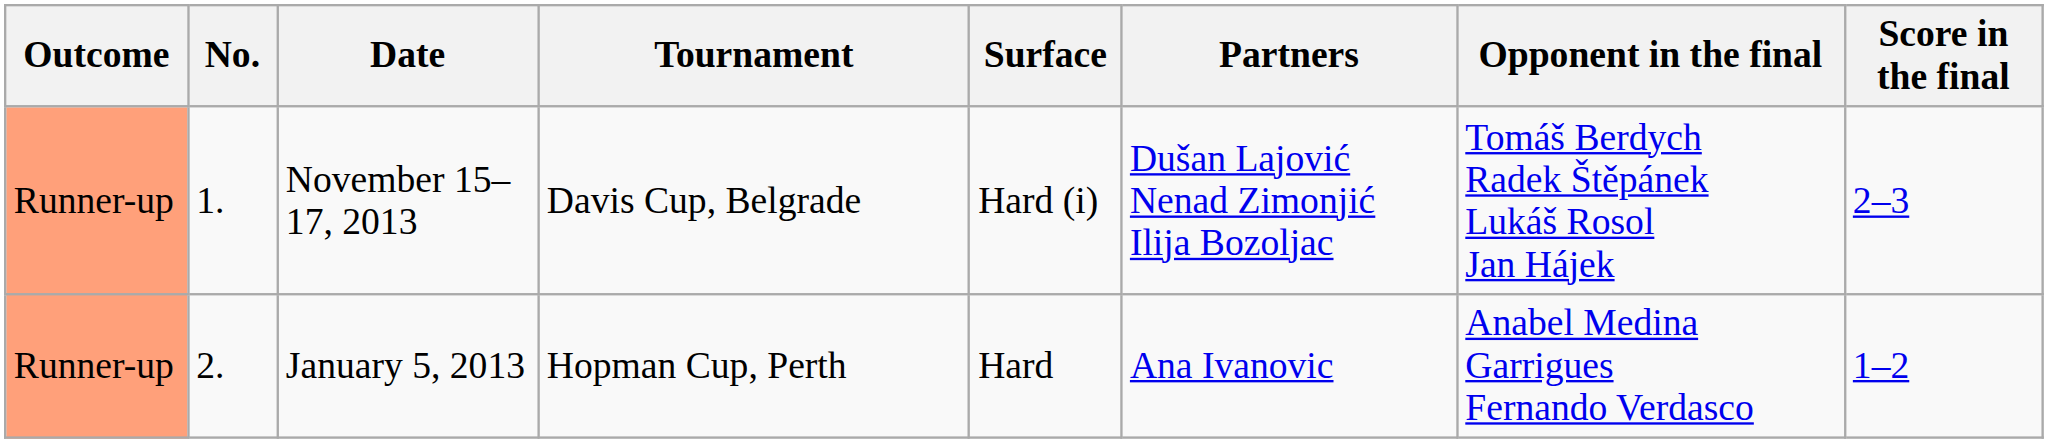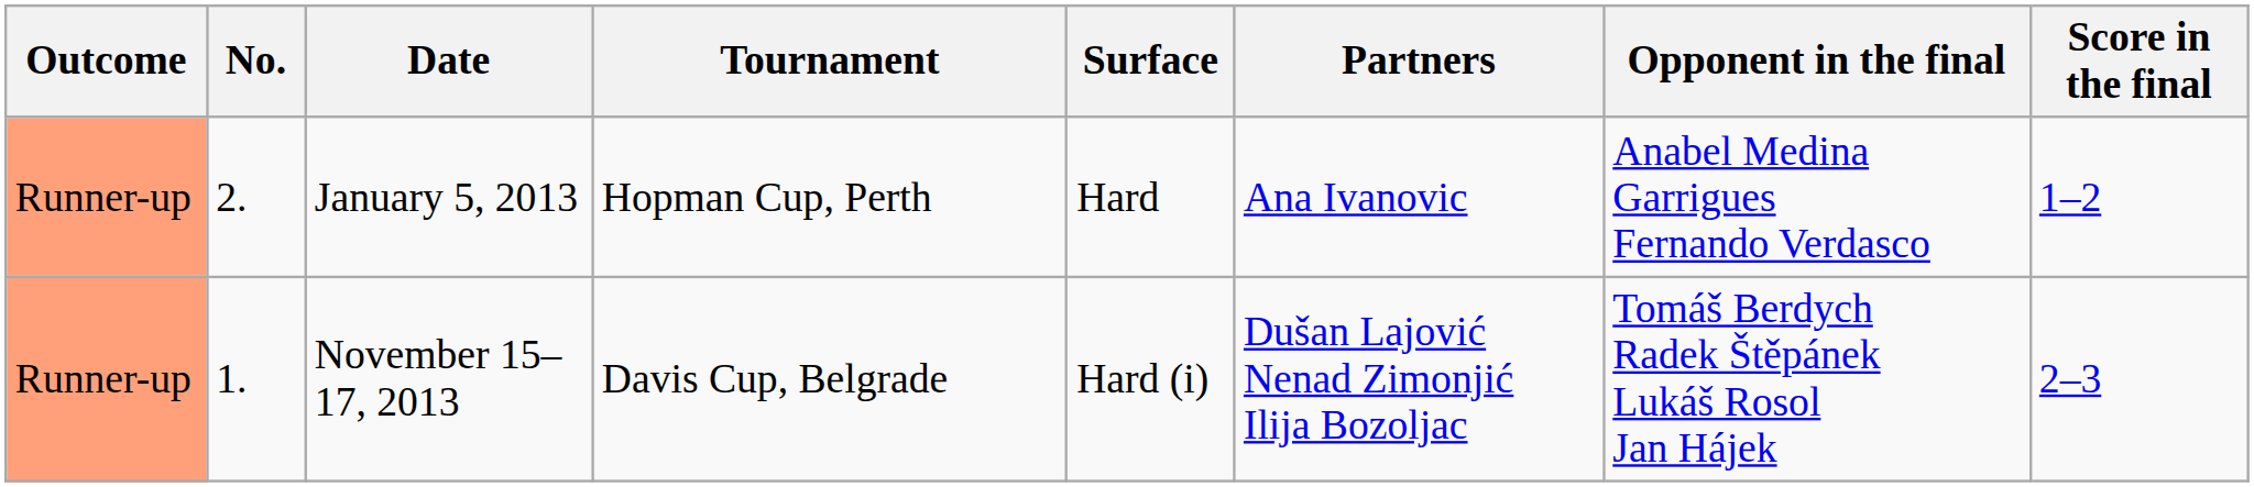rows swapped: January 5, 2013 <-> November 15–17, 2013
